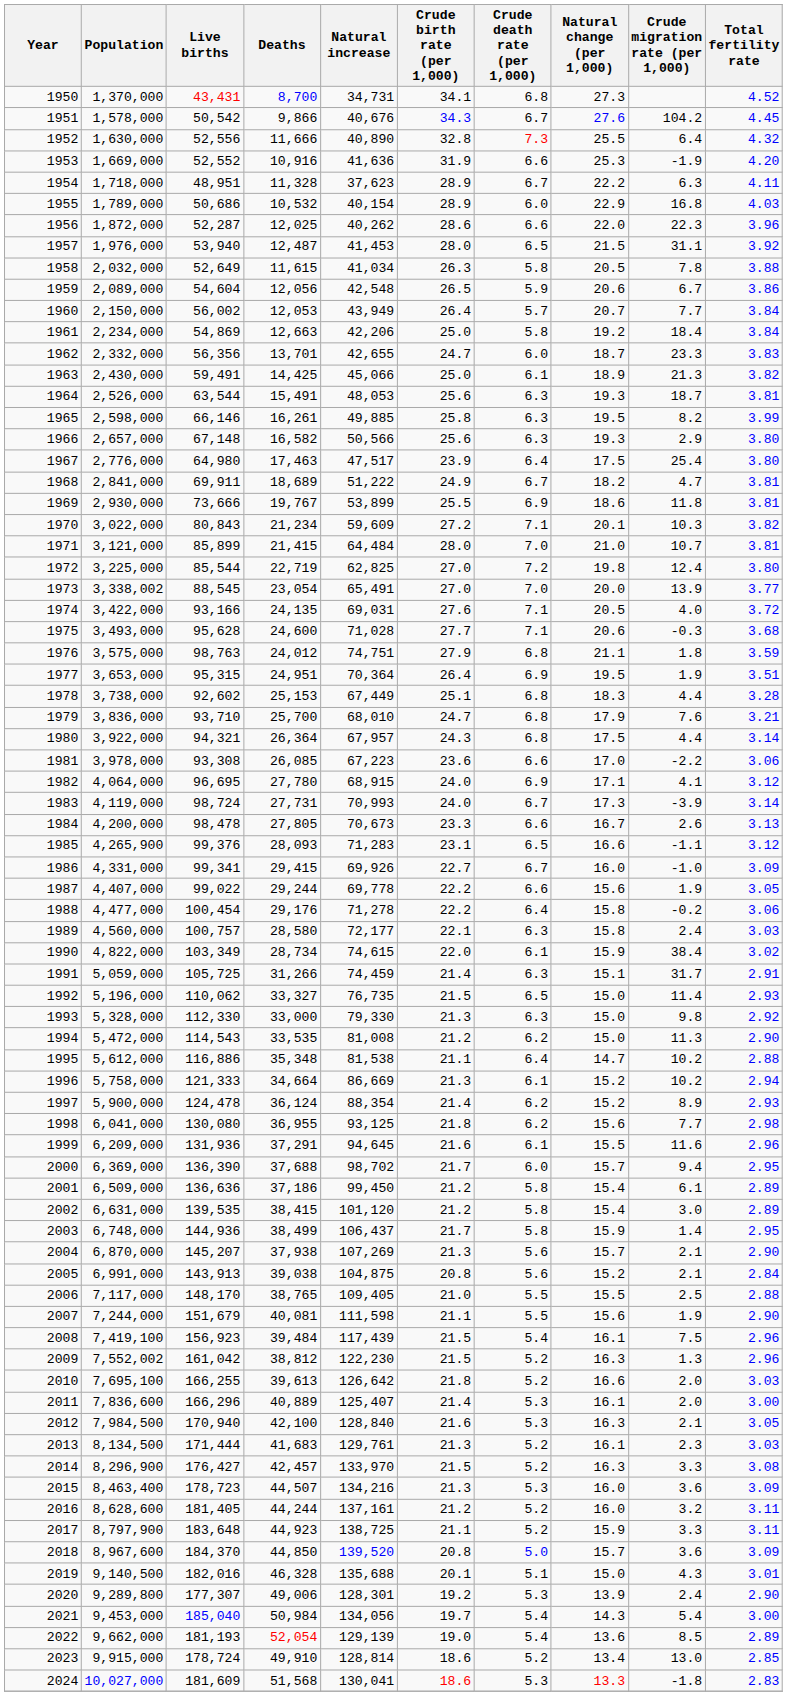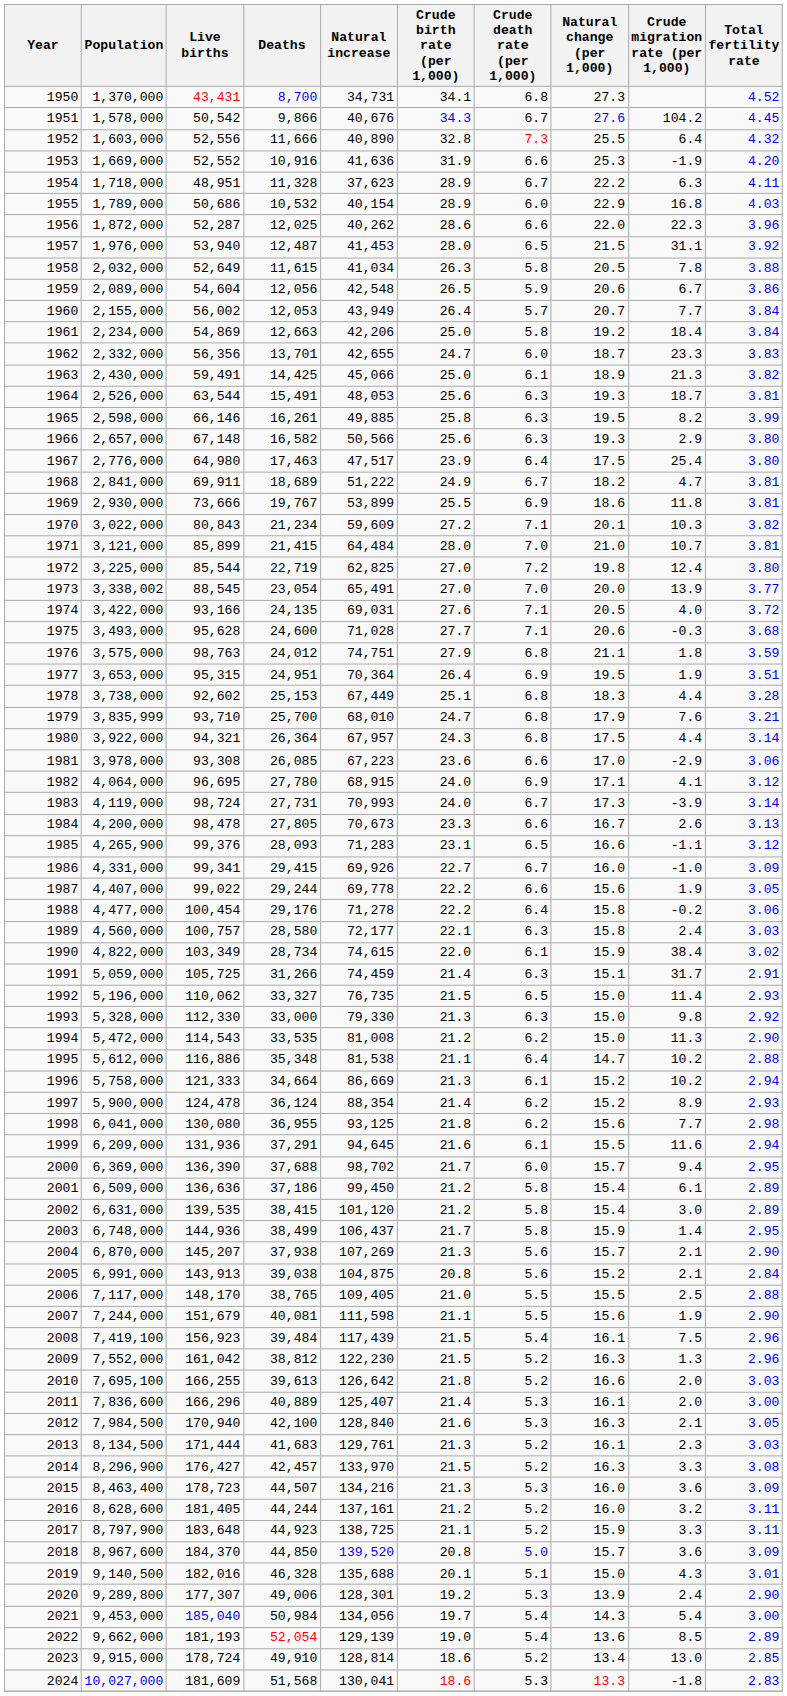1952 | Population: 1,630,000 -> 1,603,000
1960 | Population: 2,150,000 -> 2,155,000
1979 | Population: 3,836,000 -> 3,835,999
1981 | Crude migration rate (per 1,000): -2.2 -> -2.9
1999 | Total fertility rate: 2.96 -> 2.94
2009 | Population: 7,552,002 -> 7,552,000
